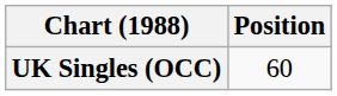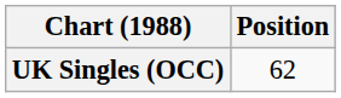UK Singles (OCC) | Position: 60 -> 62
